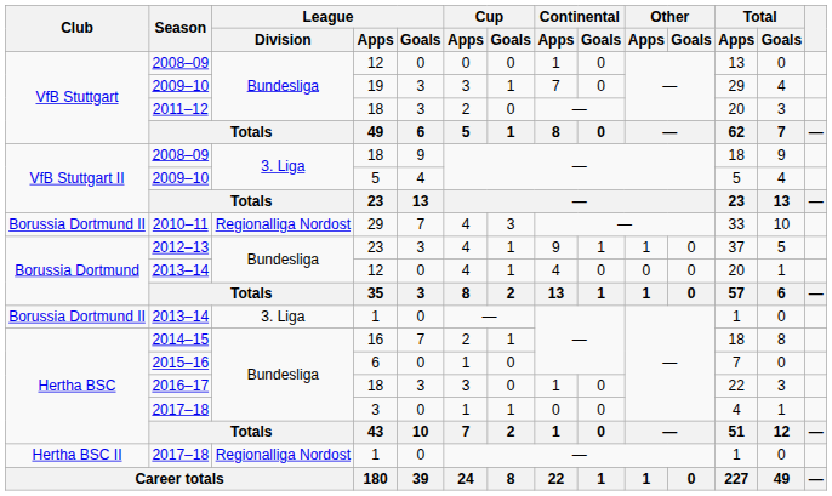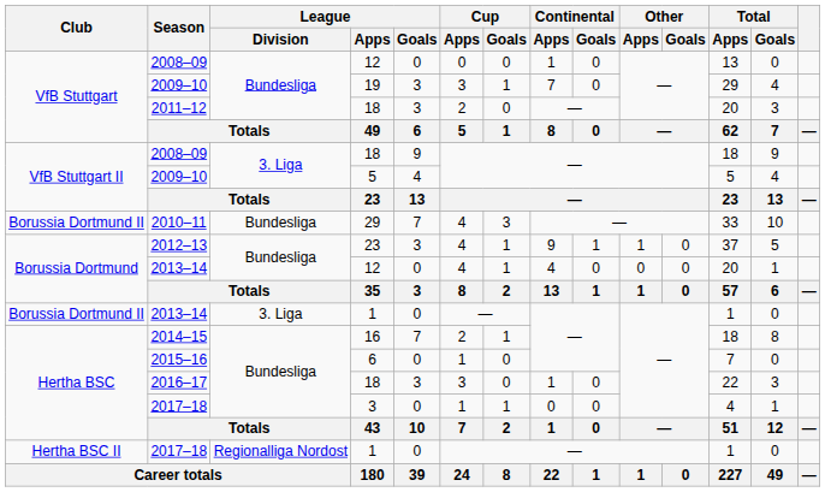2010–11 | League / Division: Regionalliga Nordost -> Bundesliga
